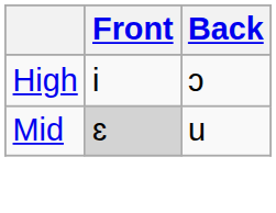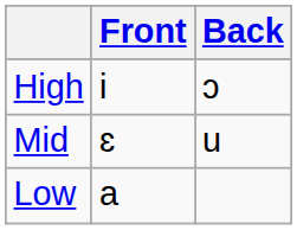Mid | Front: lightgrey background -> no background
+ row: Low | a
